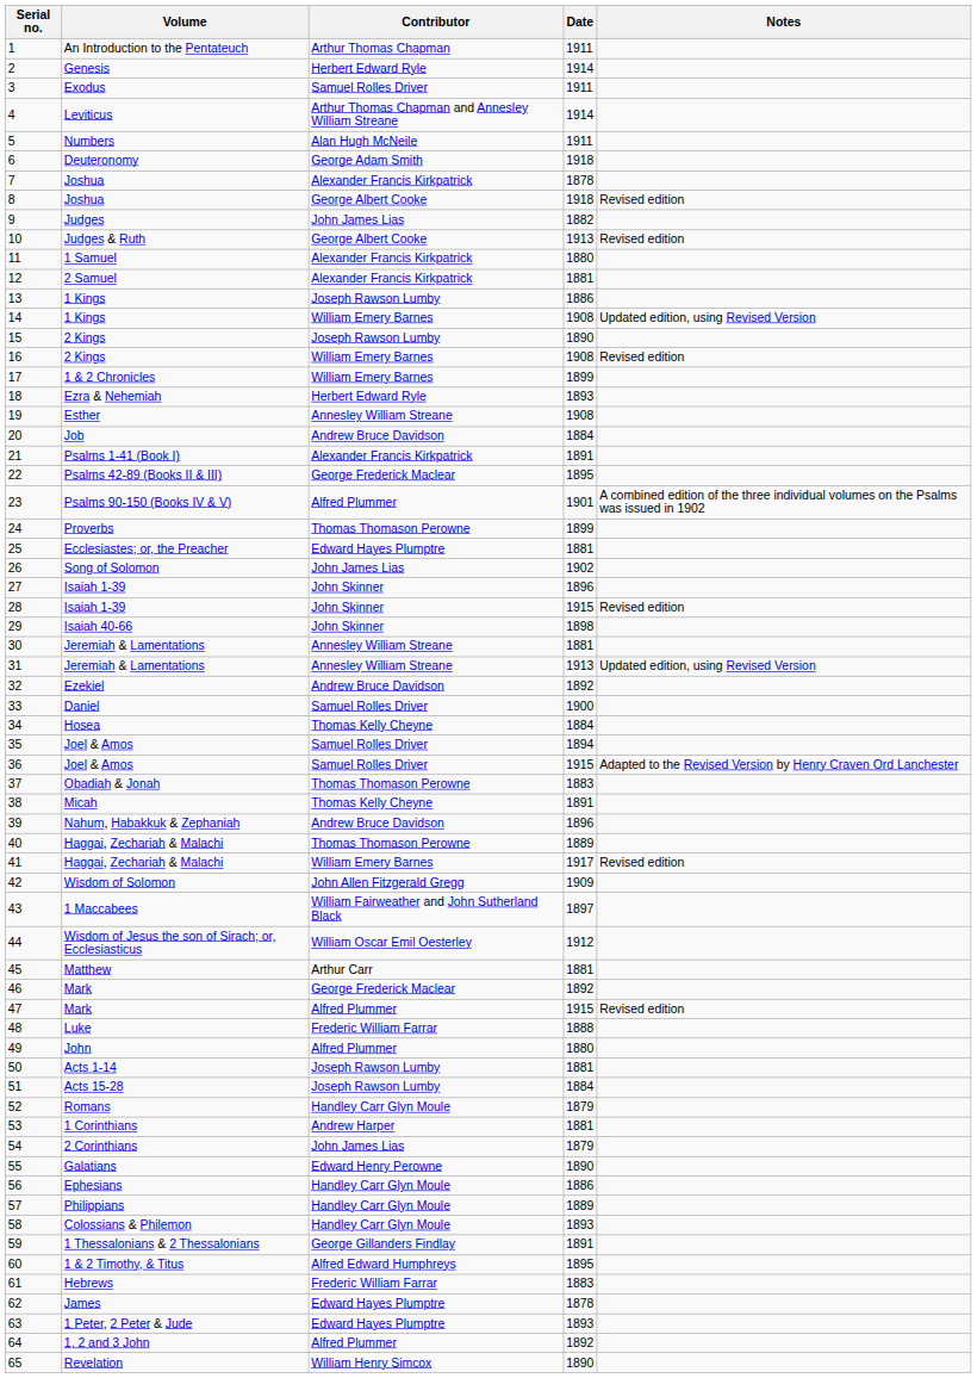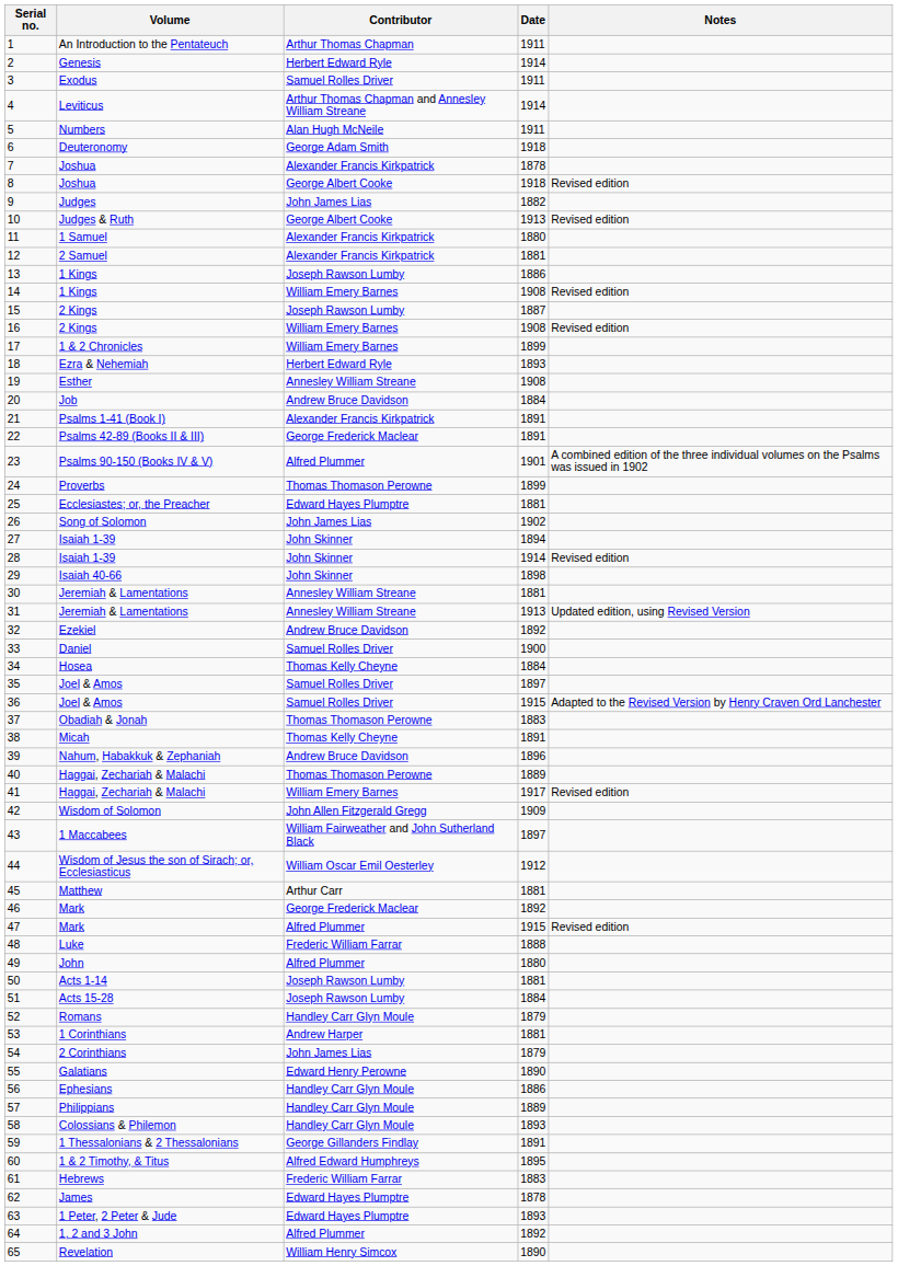14 | Notes: Updated edition, using Revised Version -> Revised edition
15 | Date: 1890 -> 1887
22 | Date: 1895 -> 1891
27 | Date: 1896 -> 1894
28 | Date: 1915 -> 1914
35 | Date: 1894 -> 1897
